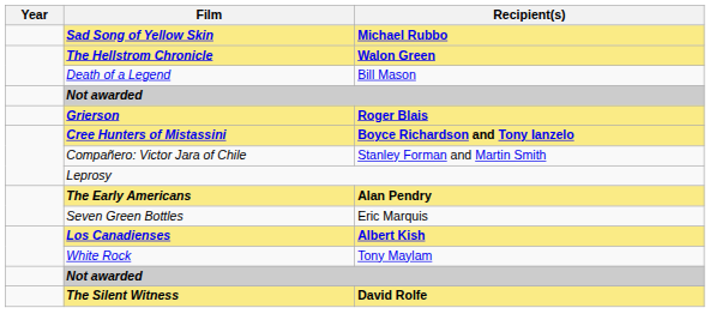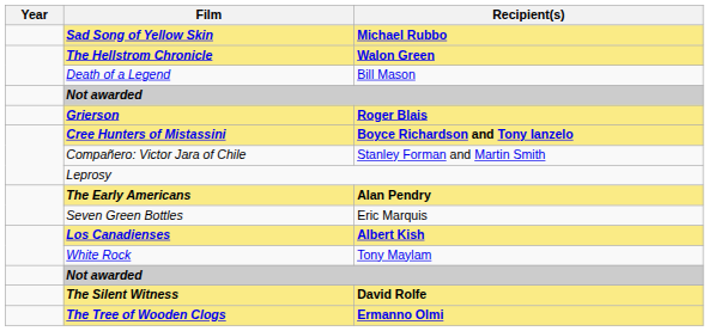+ row: The Tree of Wooden Clogs | Ermanno Olmi
